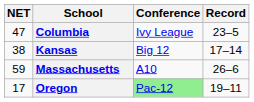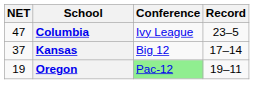Kansas | NET: 38 -> 37
- row: 59 | Massachusetts | A10 | 26–6
Oregon | NET: 17 -> 19
